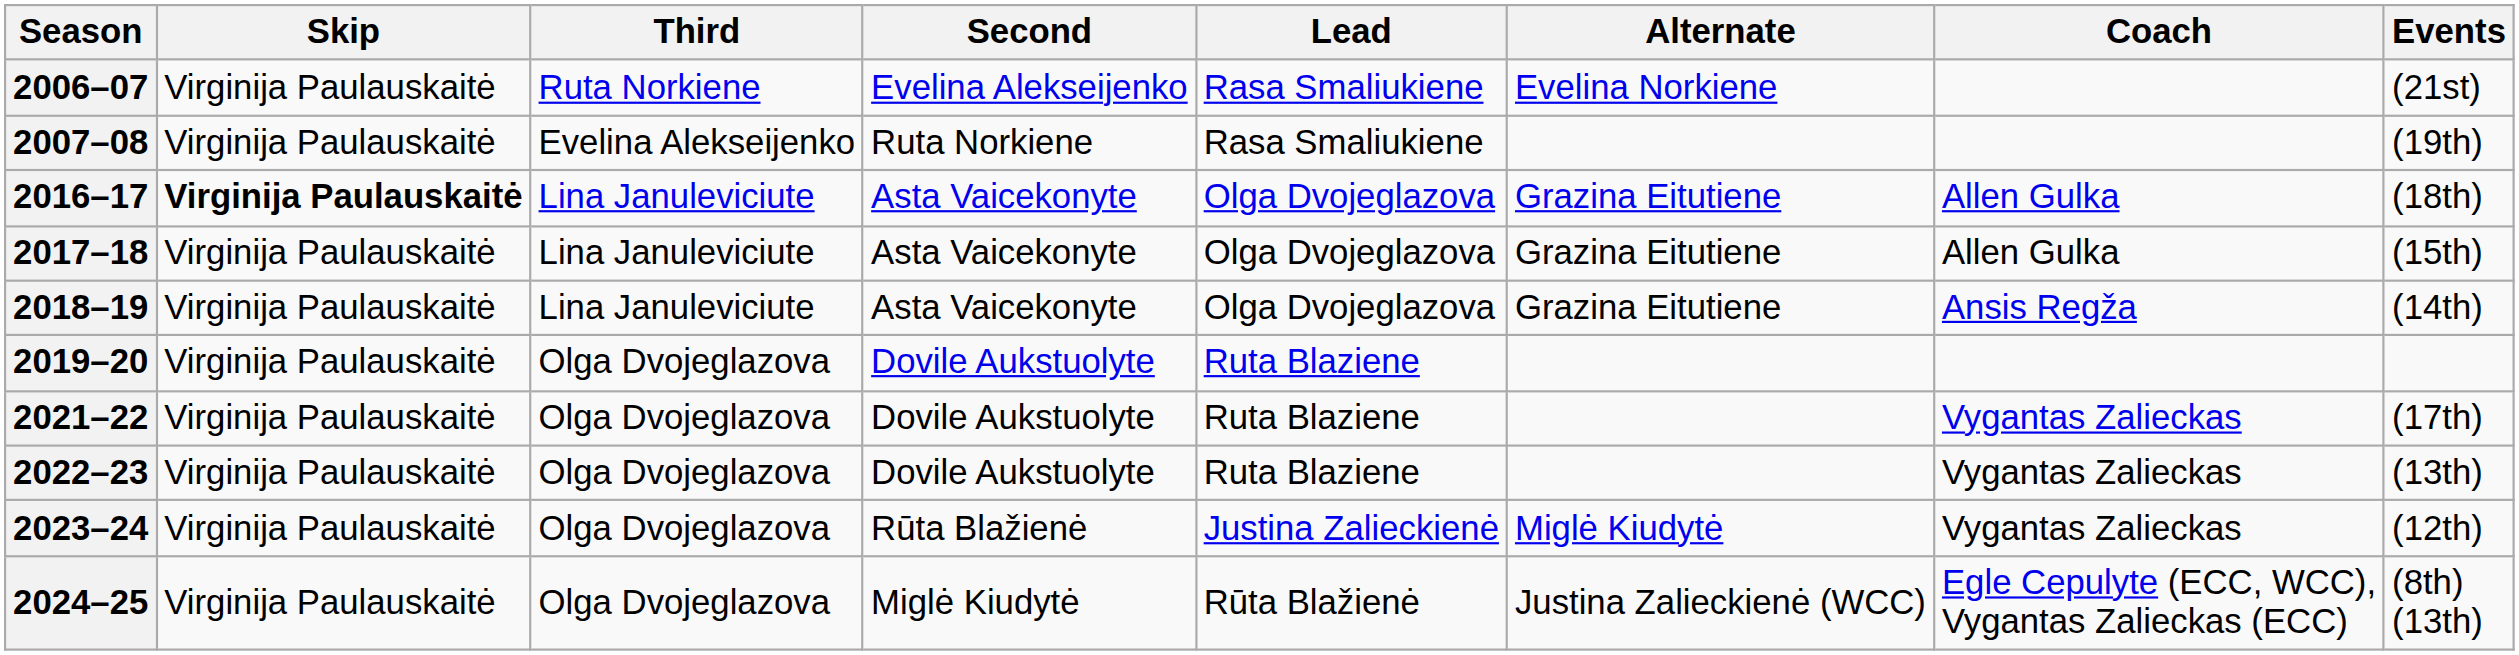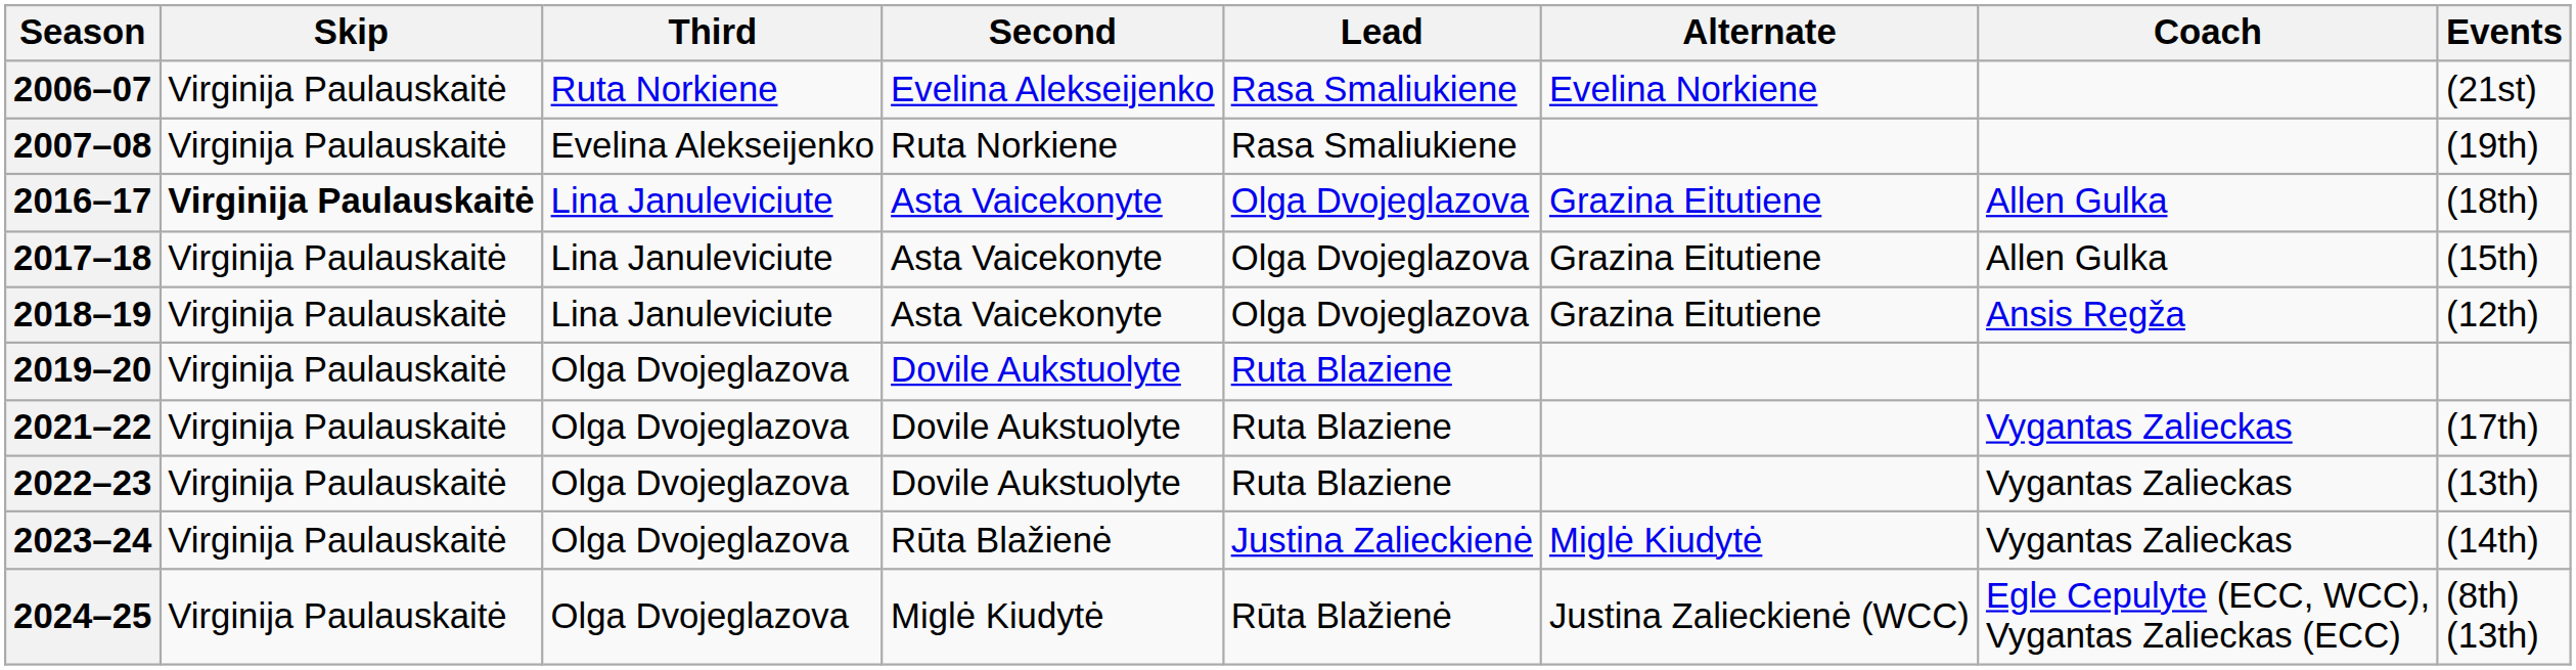2018–19 | Events: (14th) -> (12th)
2023–24 | Events: (12th) -> (14th)
